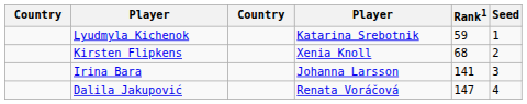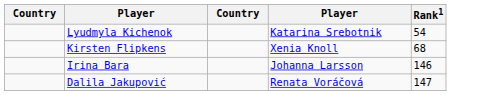- column: Seed | 1 | 2 | 3 | 4
Lyudmyla Kichenok | Rank1: 59 -> 54
Irina Bara | Rank1: 141 -> 146
